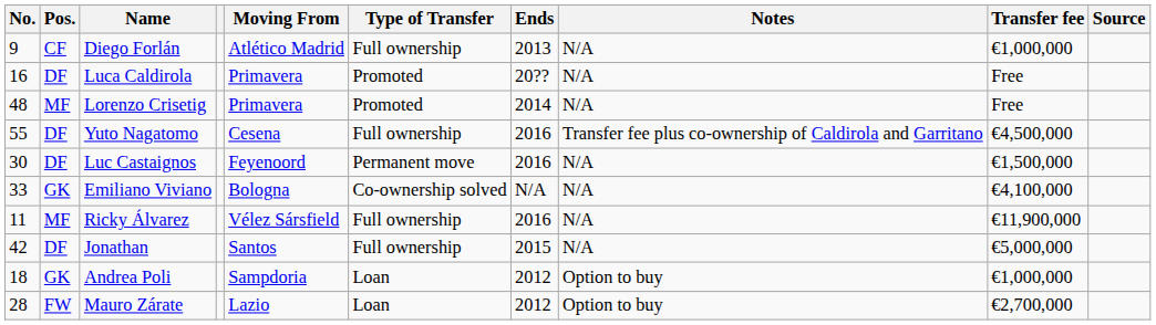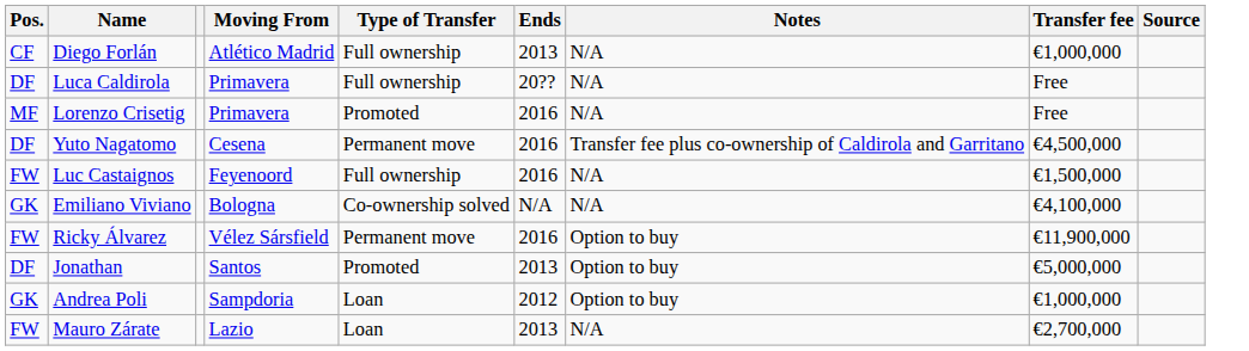- column: No. | 9 | 16 | 48 | 55 | 30 | 33 | 11 | 42 | 18 | 28
Luca Caldirola | Type of Transfer: Promoted -> Full ownership
Lorenzo Crisetig | Ends: 2014 -> 2016
Yuto Nagatomo | Type of Transfer: Full ownership -> Permanent move
Luc Castaignos | Pos.: DF -> FW
Luc Castaignos | Type of Transfer: Permanent move -> Full ownership
Ricky Álvarez | Pos.: MF -> FW
Ricky Álvarez | Type of Transfer: Full ownership -> Permanent move
Ricky Álvarez | Notes: N/A -> Option to buy
Jonathan | Type of Transfer: Full ownership -> Promoted
Jonathan | Ends: 2015 -> 2013
Jonathan | Notes: N/A -> Option to buy
Mauro Zárate | Ends: 2012 -> 2013
Mauro Zárate | Notes: Option to buy -> N/A
